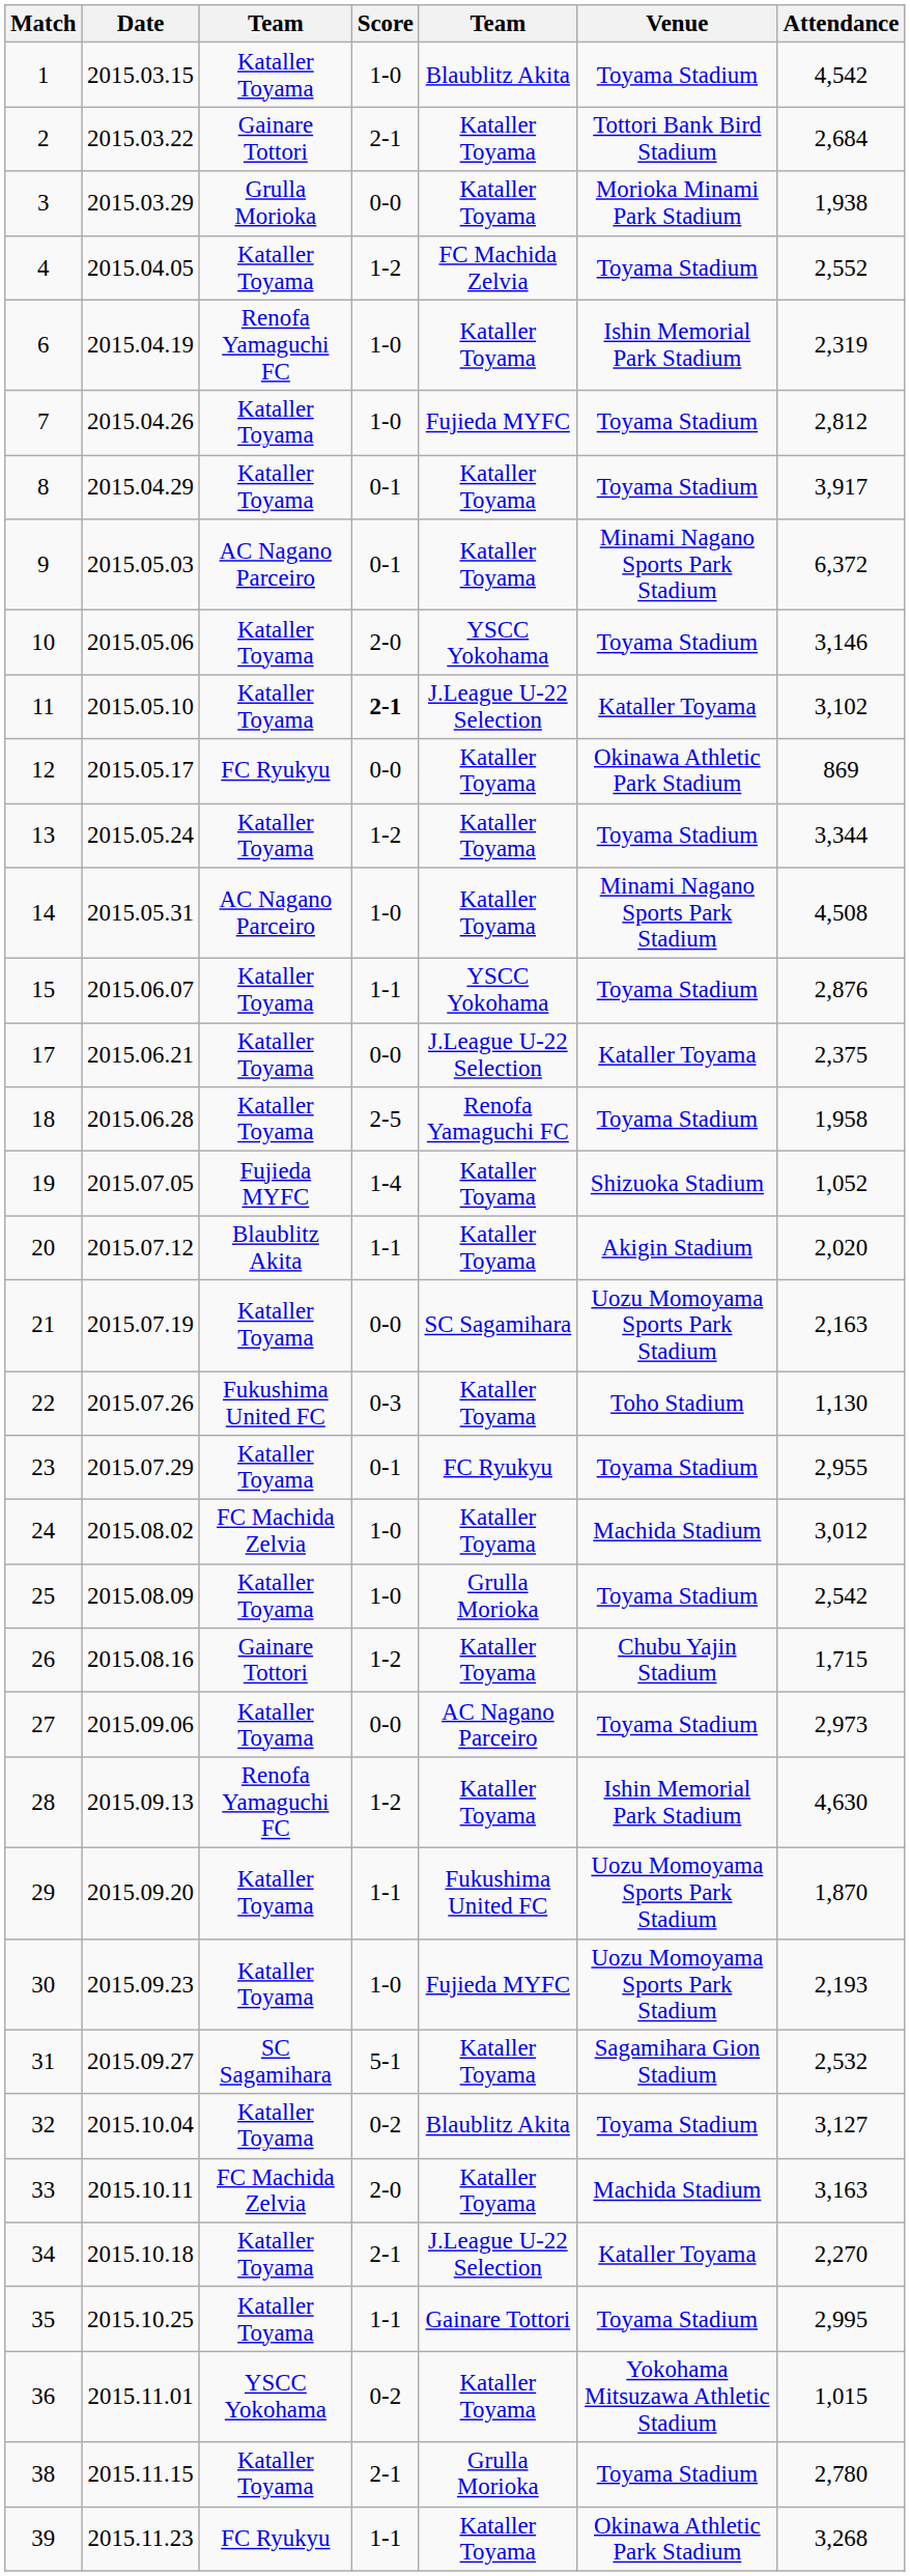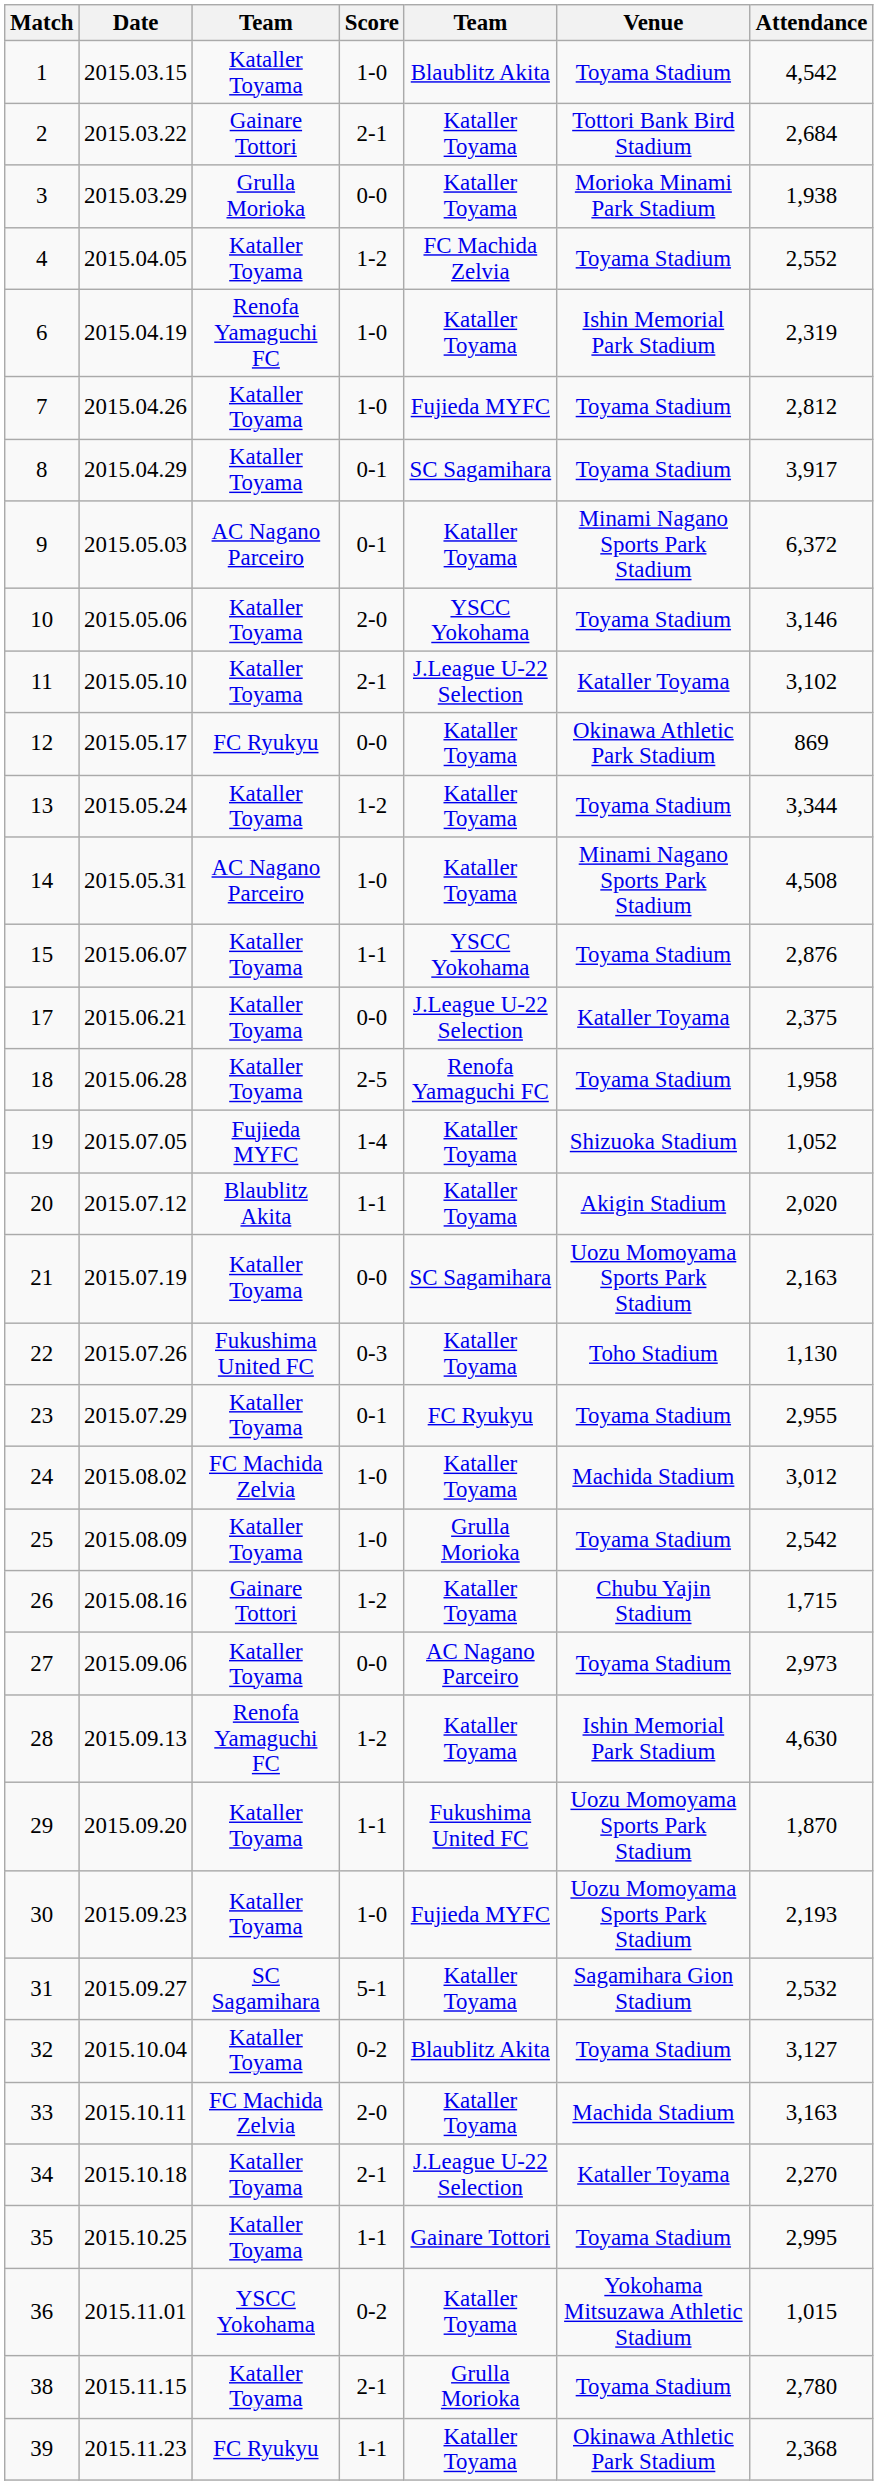8 | column 5: Kataller Toyama -> SC Sagamihara
11 | Score: bold -> normal
39 | Attendance: 3,268 -> 2,368
